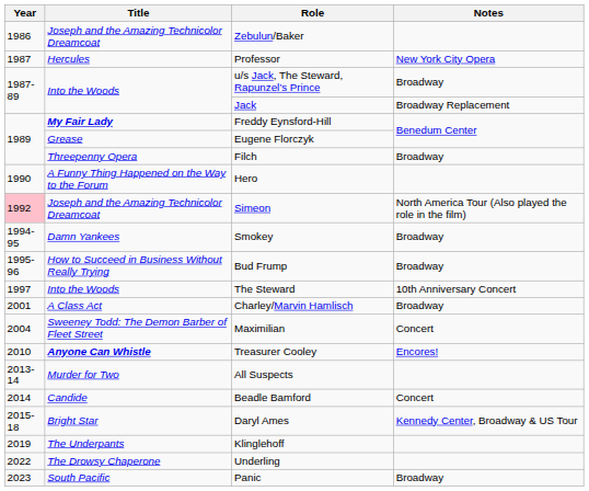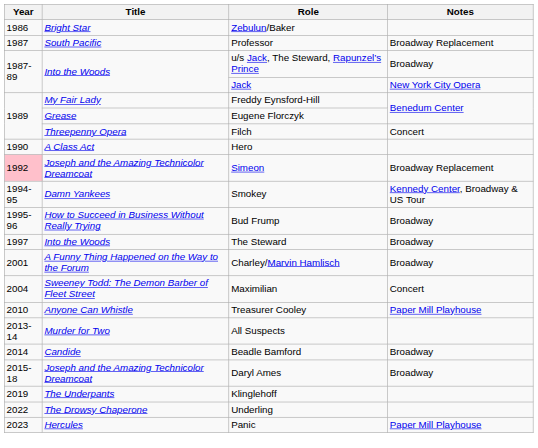Zebulun/Baker | Title: Joseph and the Amazing Technicolor Dreamcoat -> Bright Star
Professor | Title: Hercules -> South Pacific
Professor | Notes: New York City Opera -> Broadway Replacement
Jack | Notes: Broadway Replacement -> New York City Opera
Freddy Eynsford-Hill | Title: bold -> normal
Filch | Notes: Broadway -> Concert
Hero | Title: A Funny Thing Happened on the Way to the Forum -> A Class Act
Simeon | Notes: North America Tour (Also played the role in the film) -> Broadway Replacement
Smokey | Notes: Broadway -> Kennedy Center, Broadway & US Tour
The Steward | Notes: 10th Anniversary Concert -> Broadway
Charley/Marvin Hamlisch | Title: A Class Act -> A Funny Thing Happened on the Way to the Forum
Treasurer Cooley | Title: bold -> normal
Treasurer Cooley | Notes: Encores! -> Paper Mill Playhouse
Beadle Bamford | Notes: Concert -> Broadway
Daryl Ames | Title: Bright Star -> Joseph and the Amazing Technicolor Dreamcoat
Daryl Ames | Notes: Kennedy Center, Broadway & US Tour -> Broadway
Panic | Title: South Pacific -> Hercules
Panic | Notes: Broadway -> Paper Mill Playhouse
